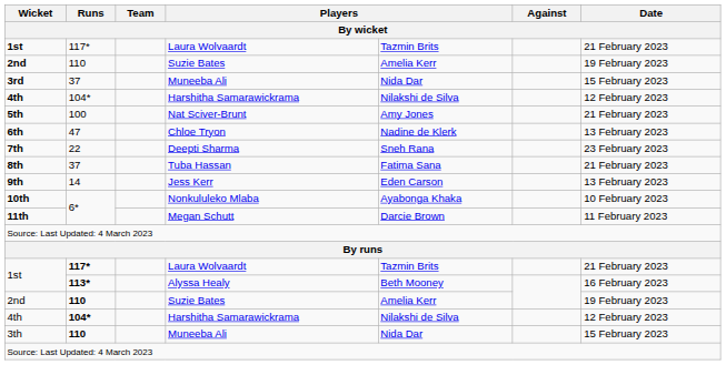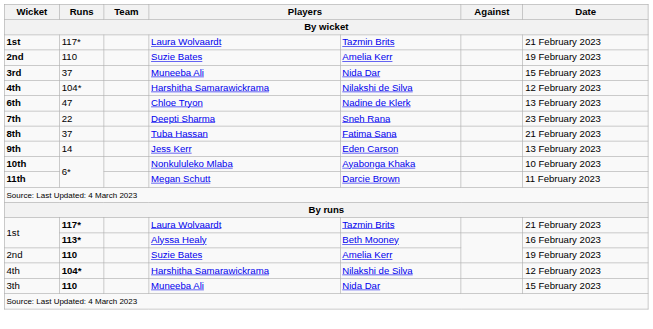- row: 5th | 100 | Nat Sciver-Brunt | Amy Jones | 21 February 2023
